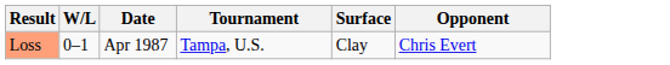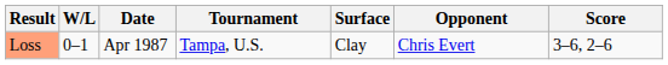+ column: Score | 3–6, 2–6
